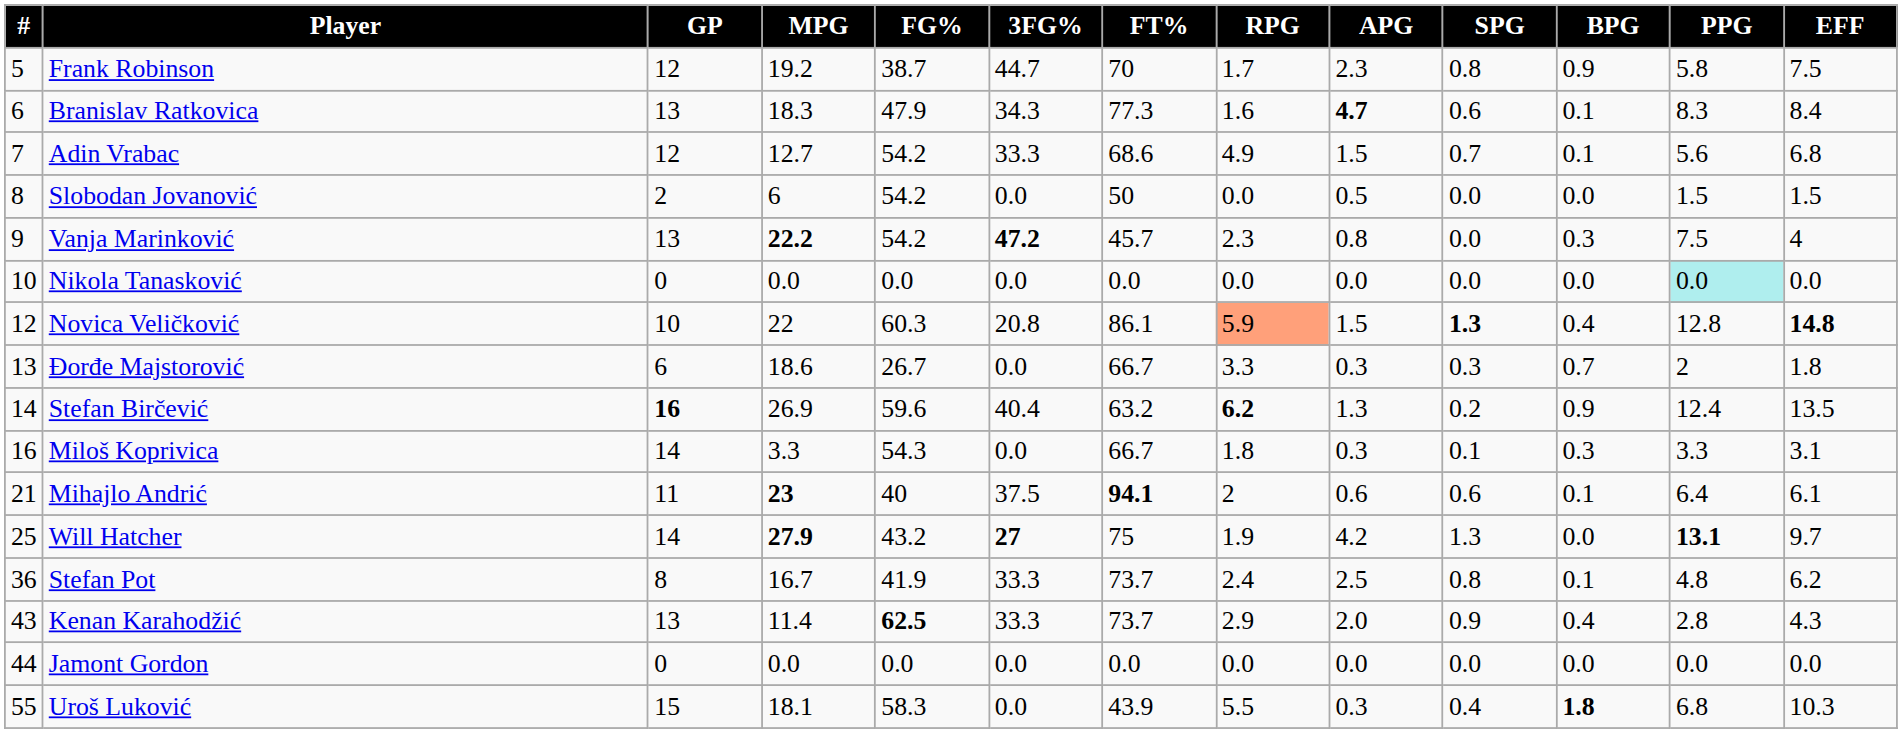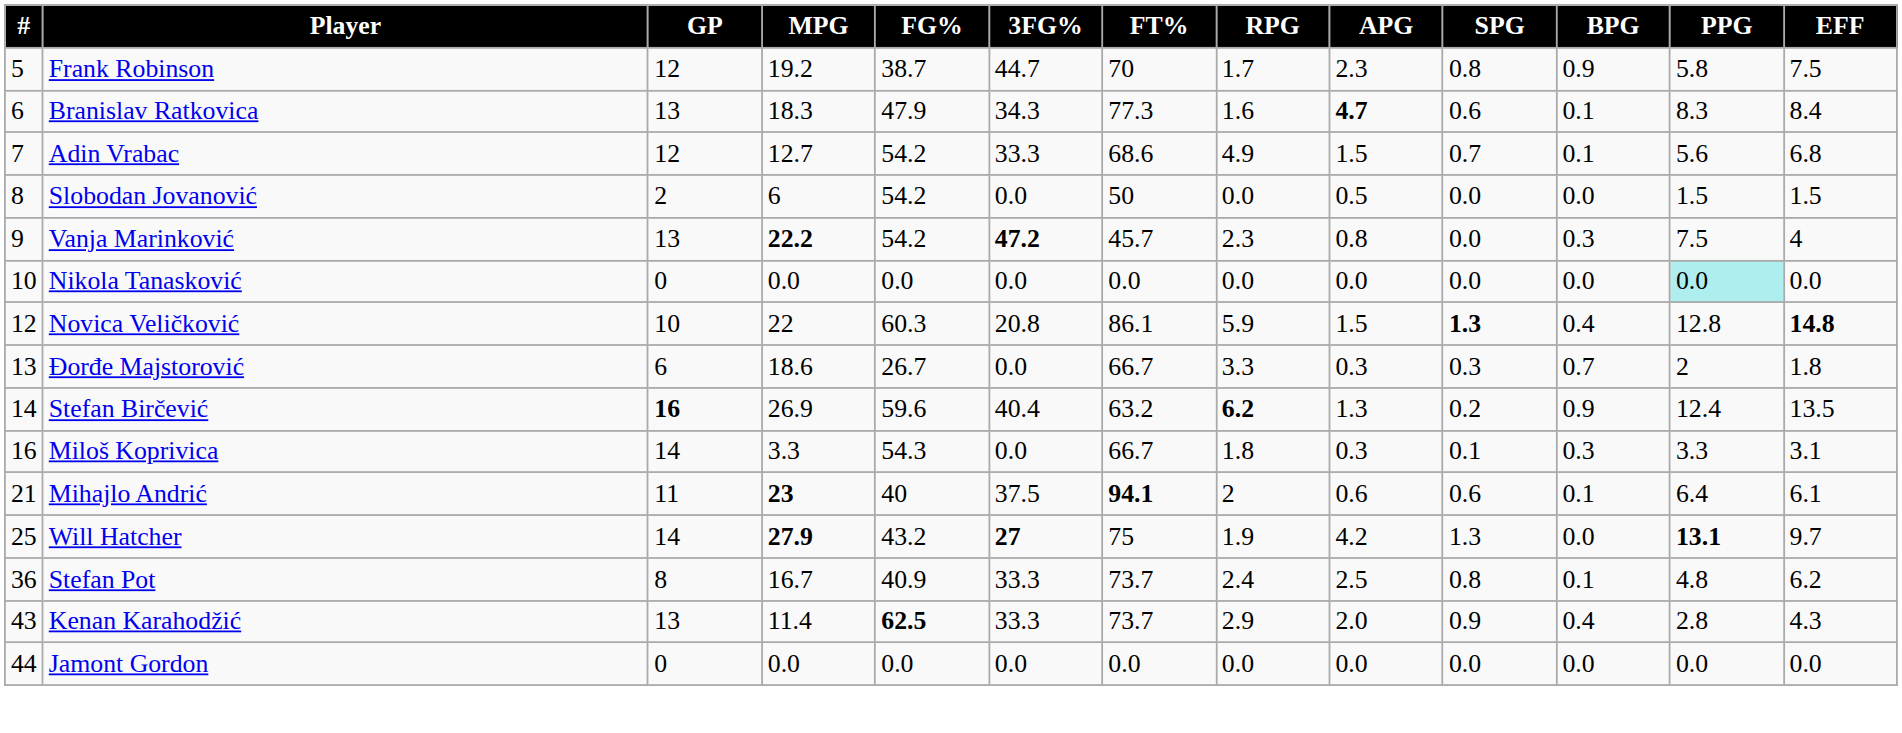Novica Veličković | RPG: lightsalmon background -> no background
Stefan Pot | FG%: 41.9 -> 40.9
- row: 55 | Uroš Luković | 15 | 18.1 | 58.3 | 0.0 | 43.9 | 5.5 | 0.3 | 0.4 | 1.8 | 6.8 | 10.3
